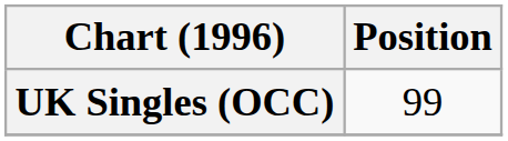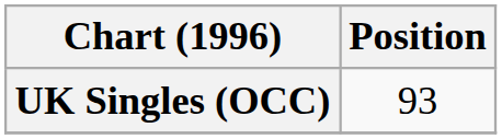UK Singles (OCC) | Position: 99 -> 93
